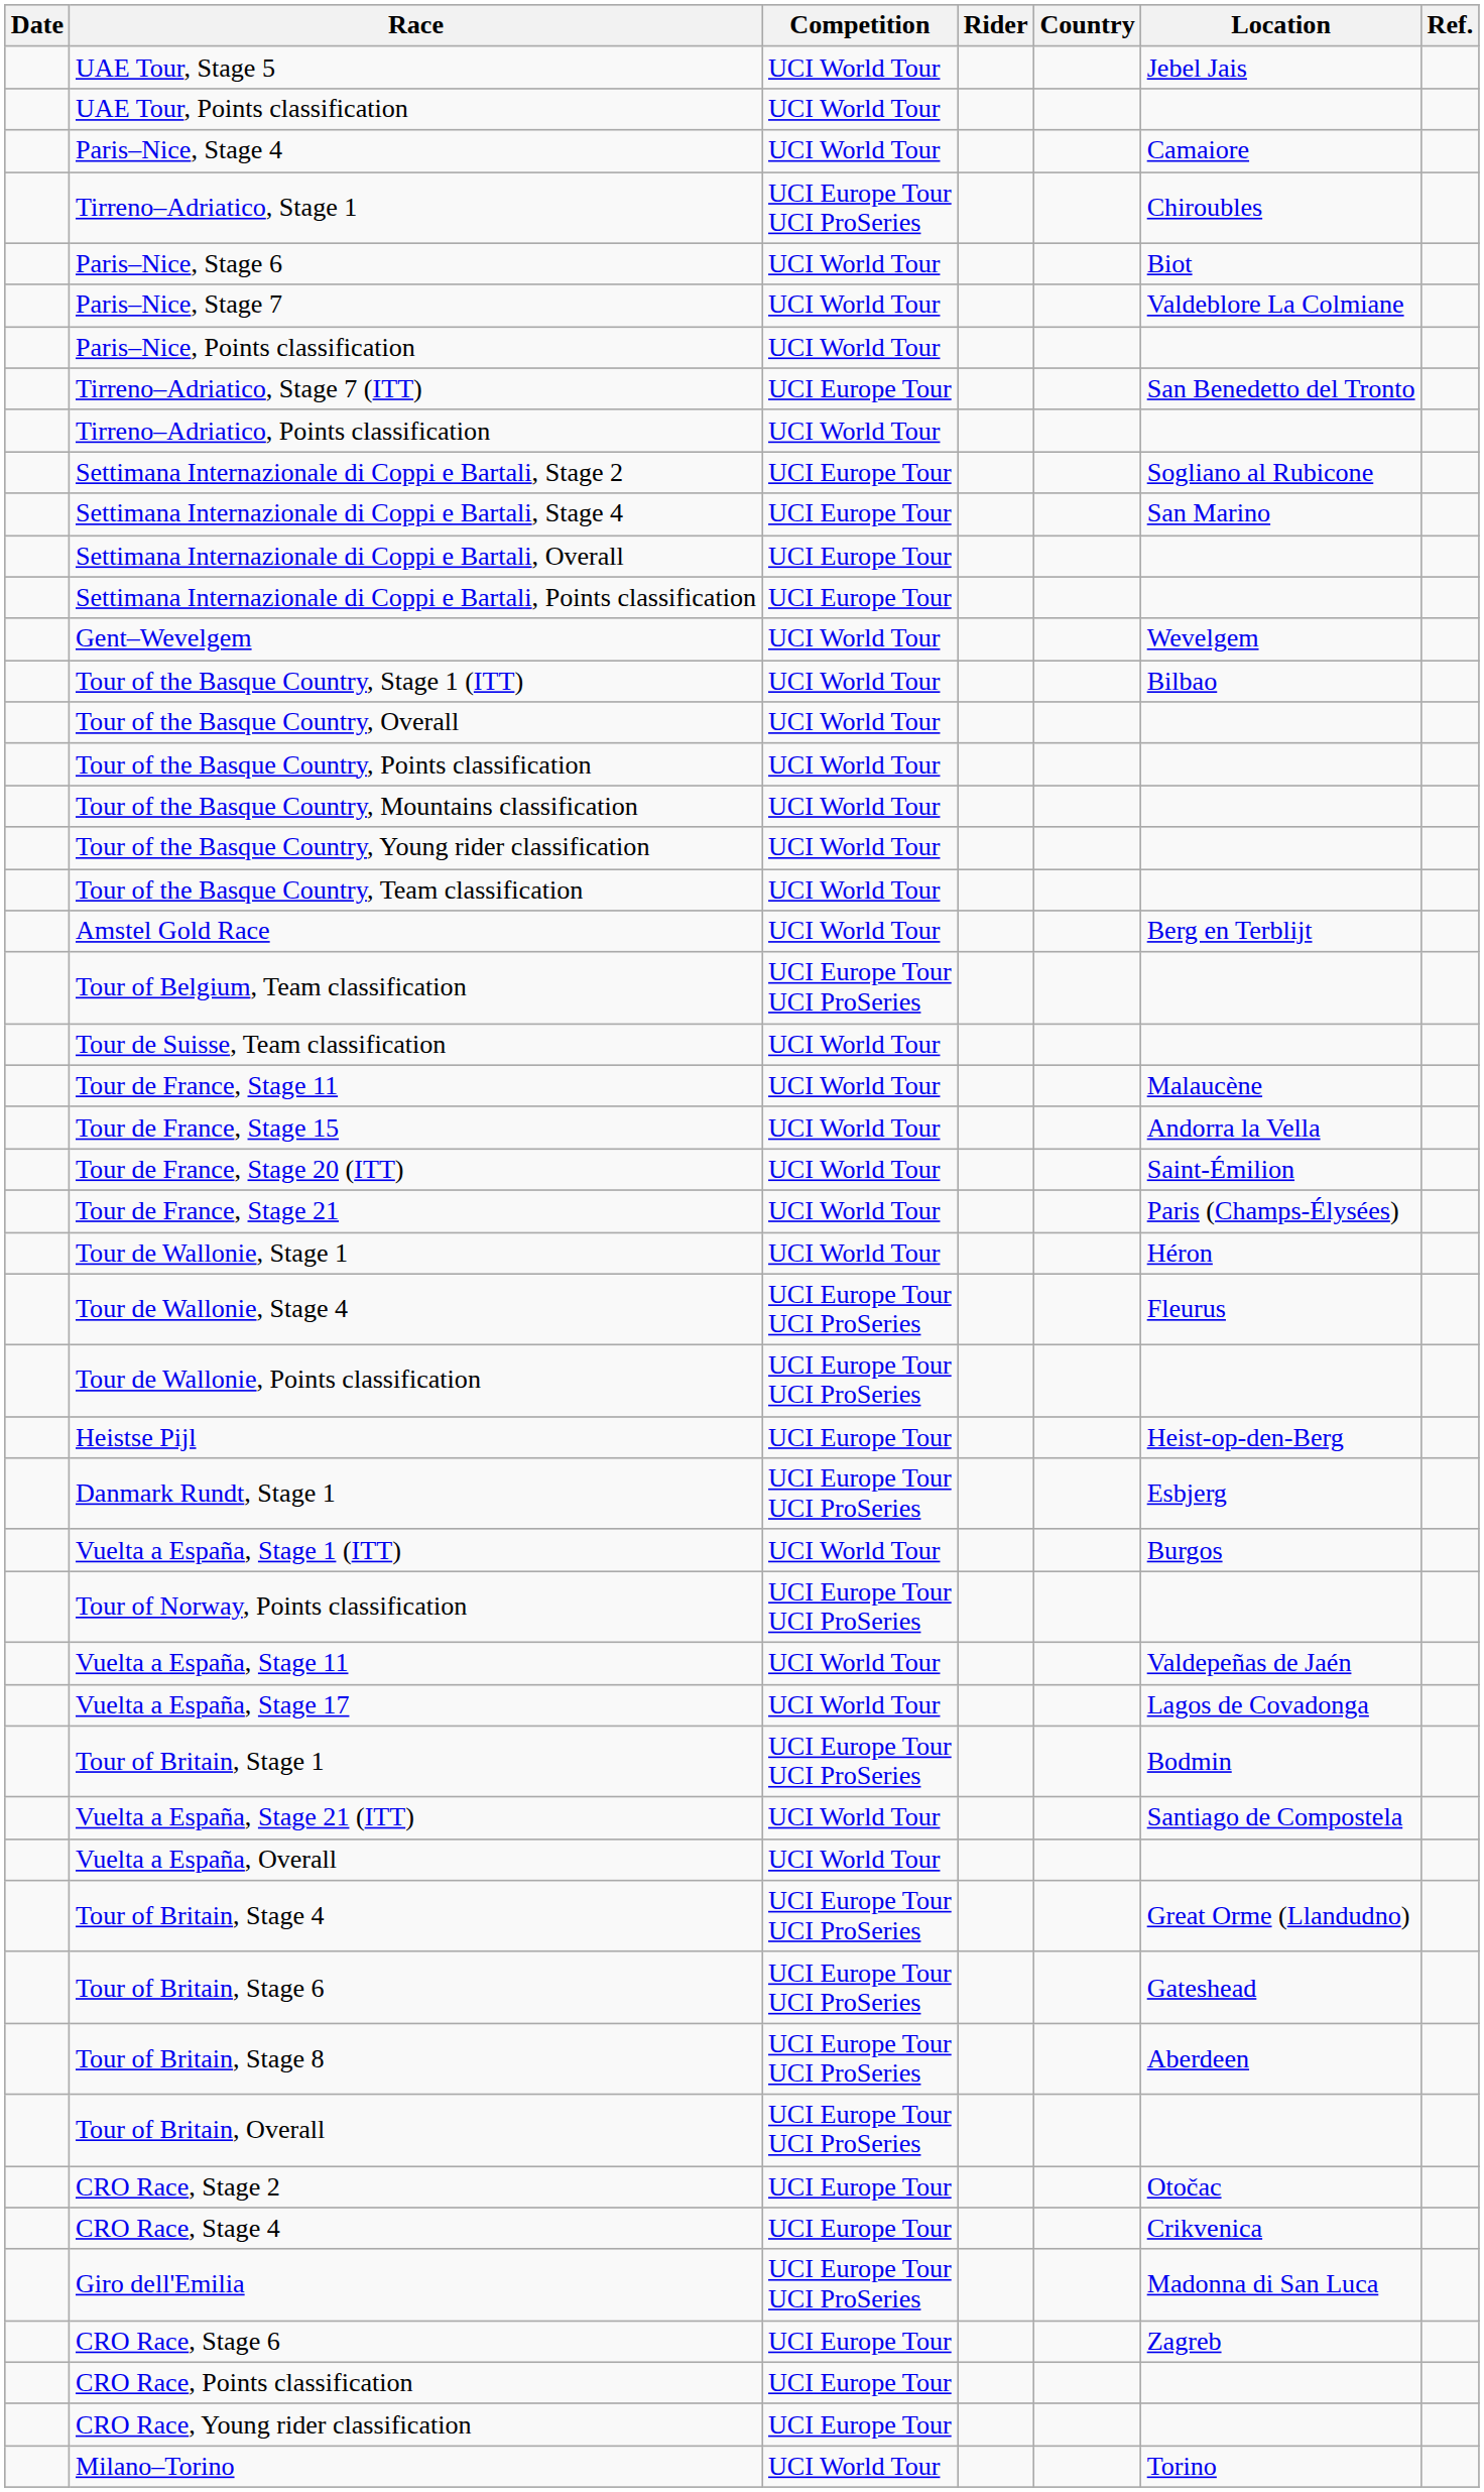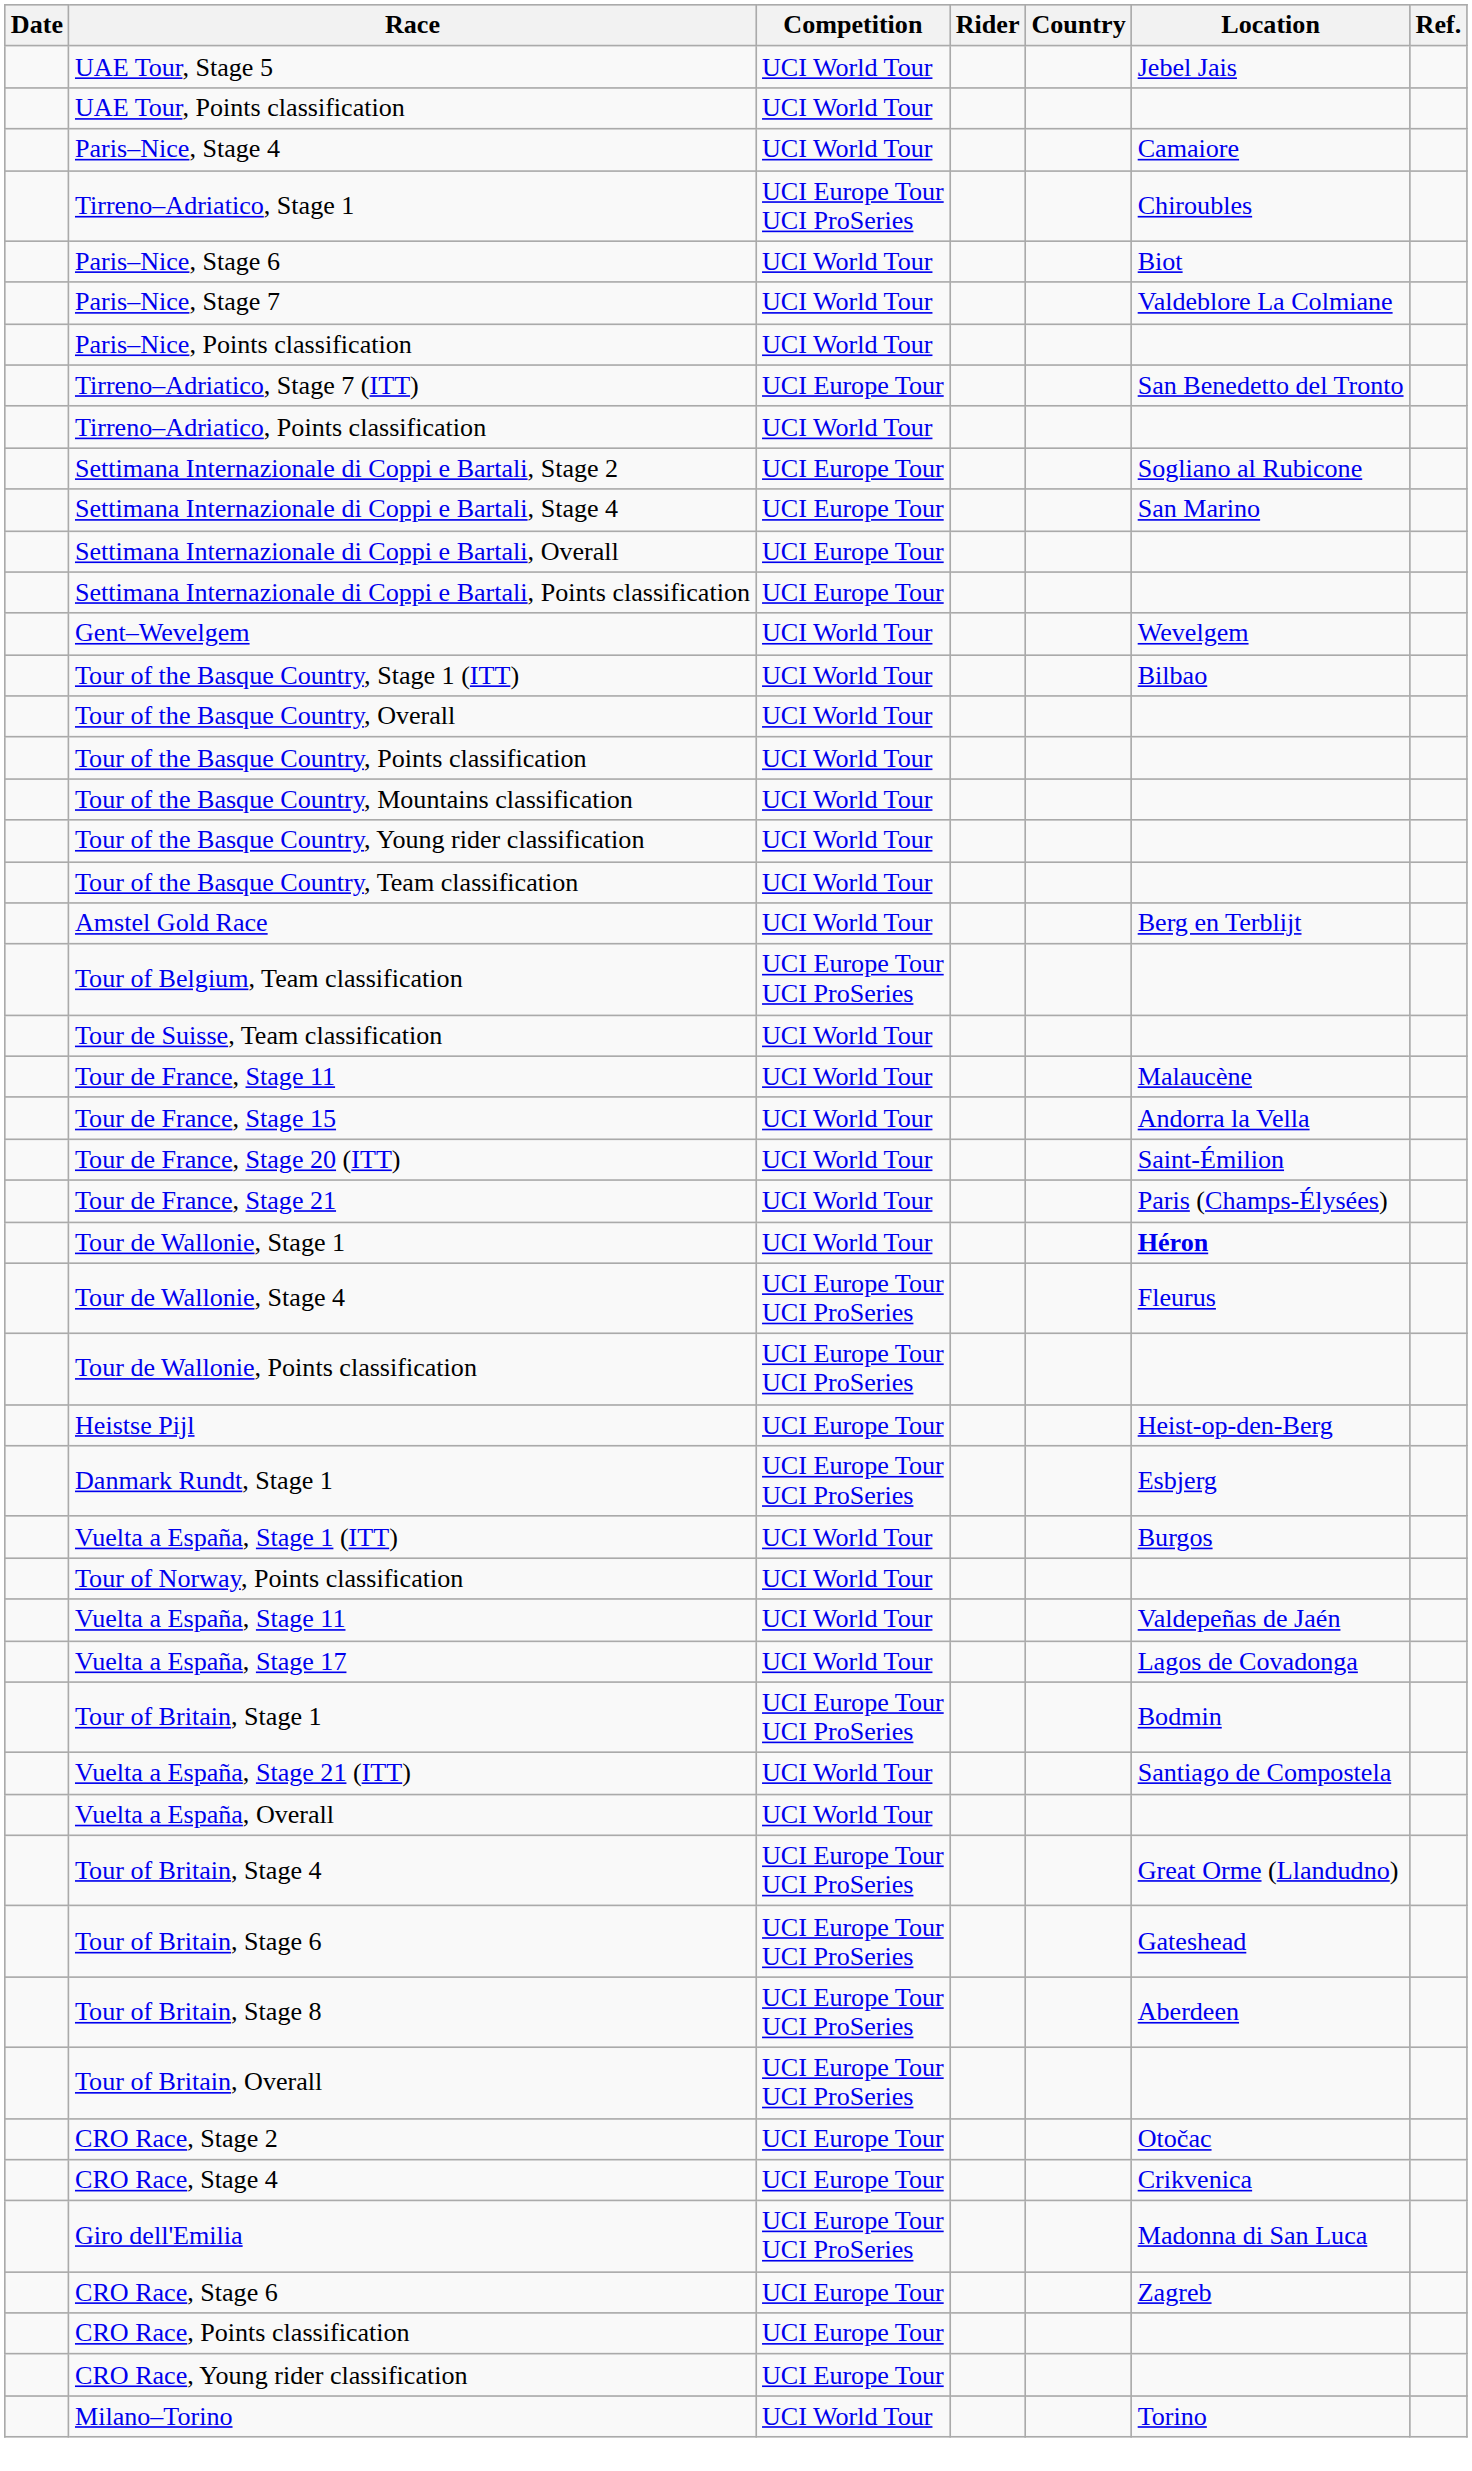Tour de Wallonie, Stage 1 | Location: normal -> bold
Tour of Norway, Points classification | Competition: UCI Europe Tour UCI ProSeries -> UCI World Tour
